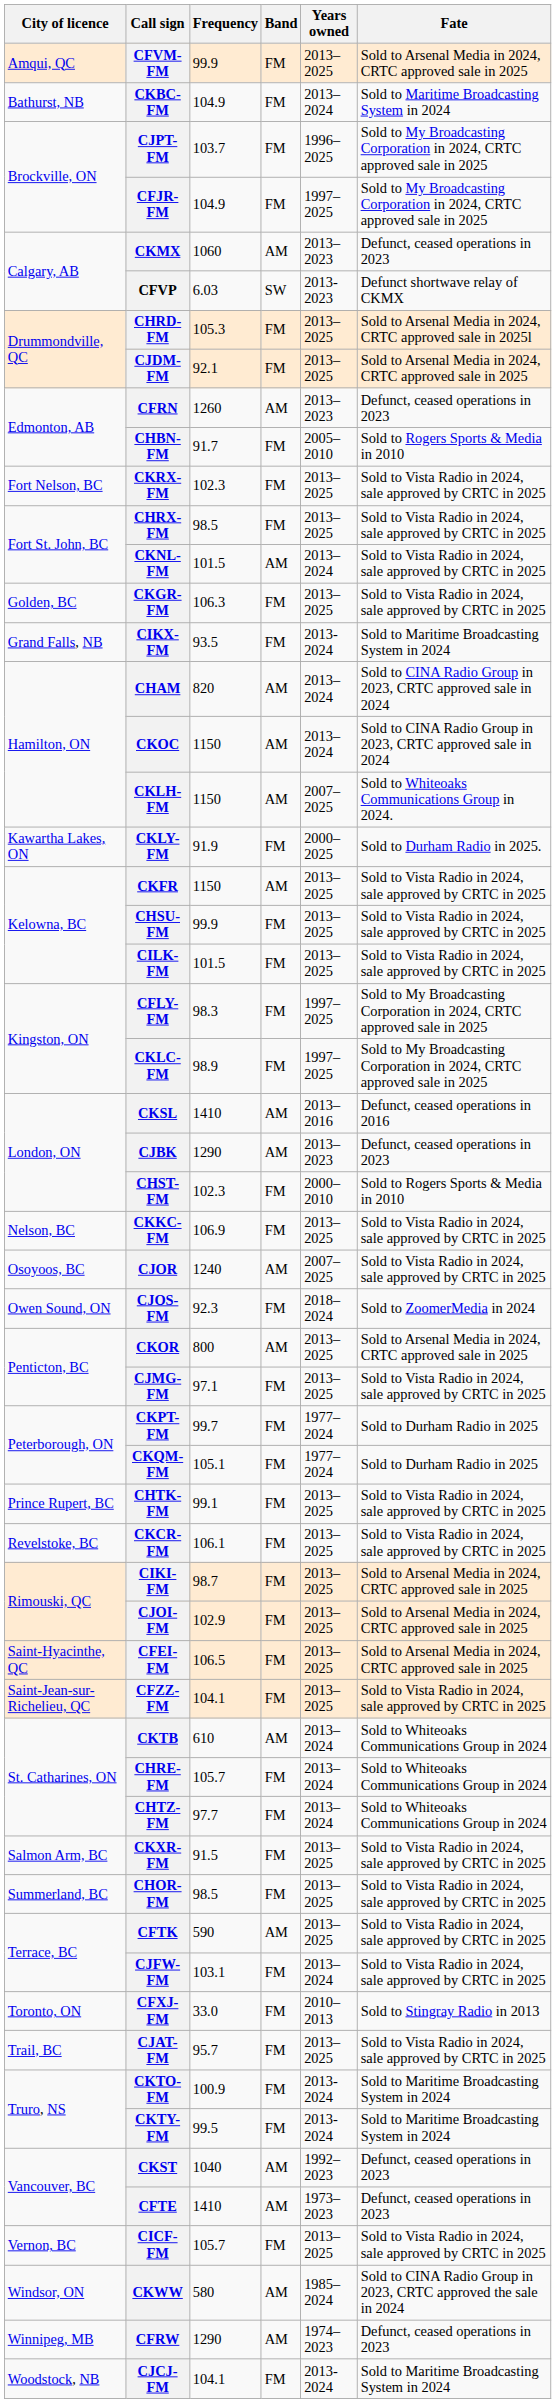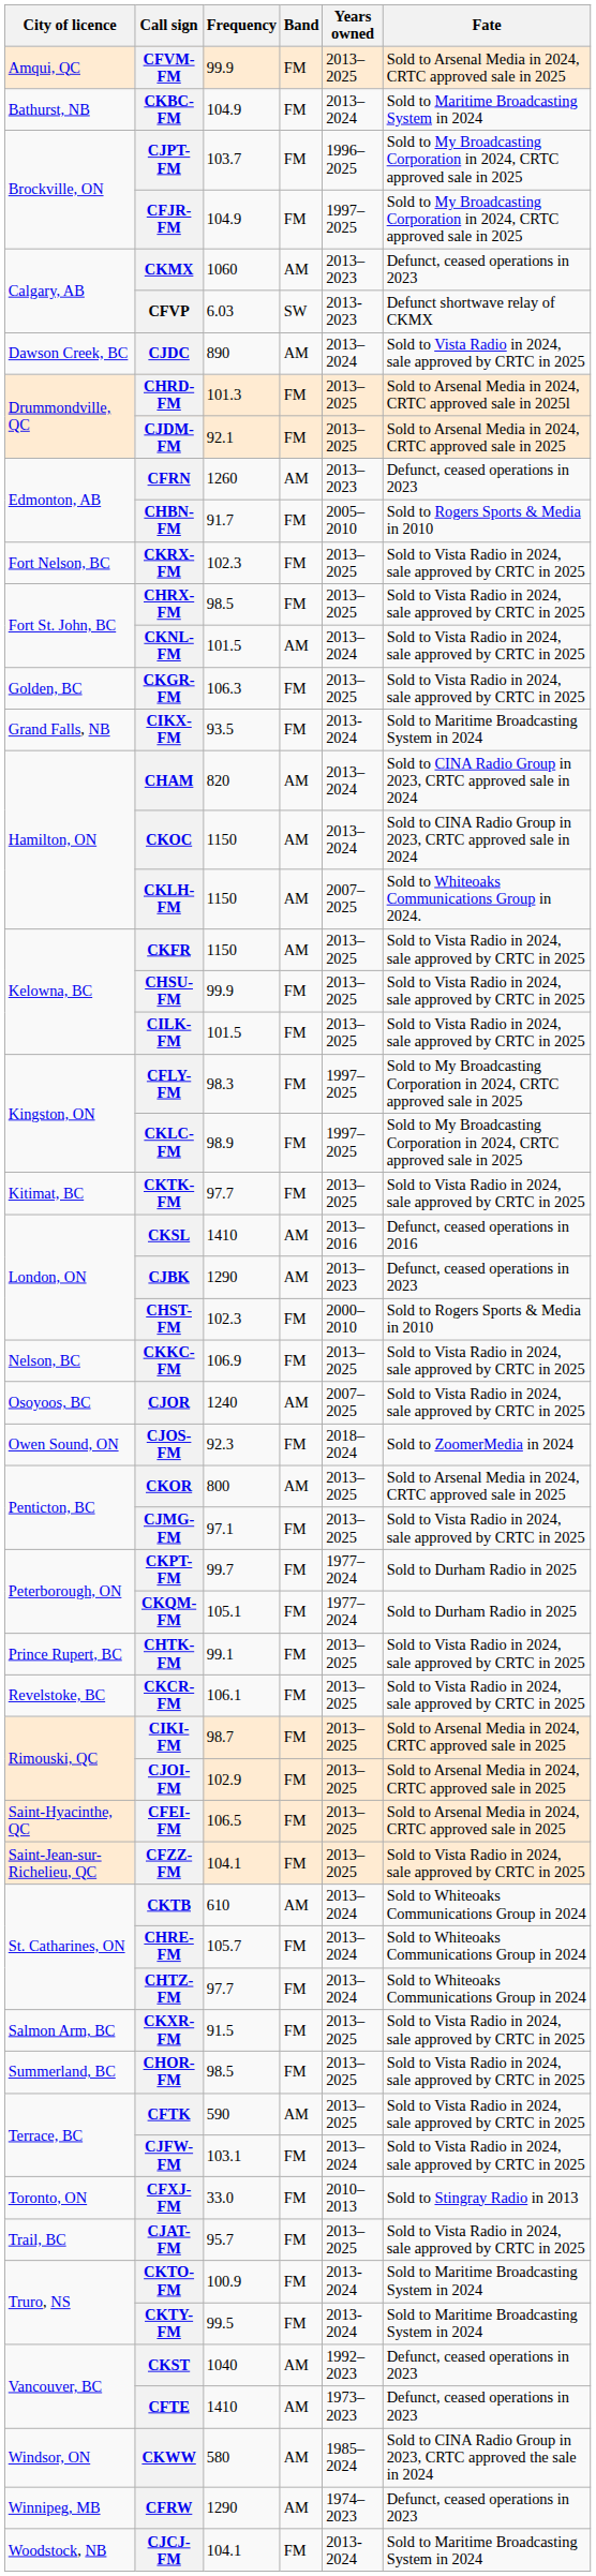+ row: Dawson Creek, BC | CJDC | 890 | AM | 2013–2024 | Sold to Vista Radio in 2024, sale approved by CRTC in 2025
CHRD-FM | Frequency: 105.3 -> 101.3
- row: Kawartha Lakes, ON | CKLY-FM | 91.9 | FM | 2000–2025 | Sold to Durham Radio in 2025.
+ row: Kitimat, BC | CKTK-FM | 97.7 | FM | 2013–2025 | Sold to Vista Radio in 2024, sale approved by CRTC in 2025
- row: Vernon, BC | CICF-FM | 105.7 | FM | 2013–2025 | Sold to Vista Radio in 2024, sale approved by CRTC in 2025
